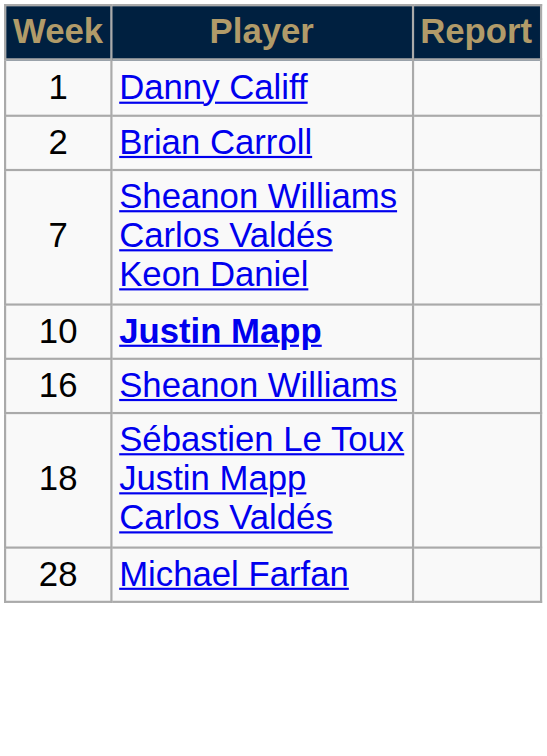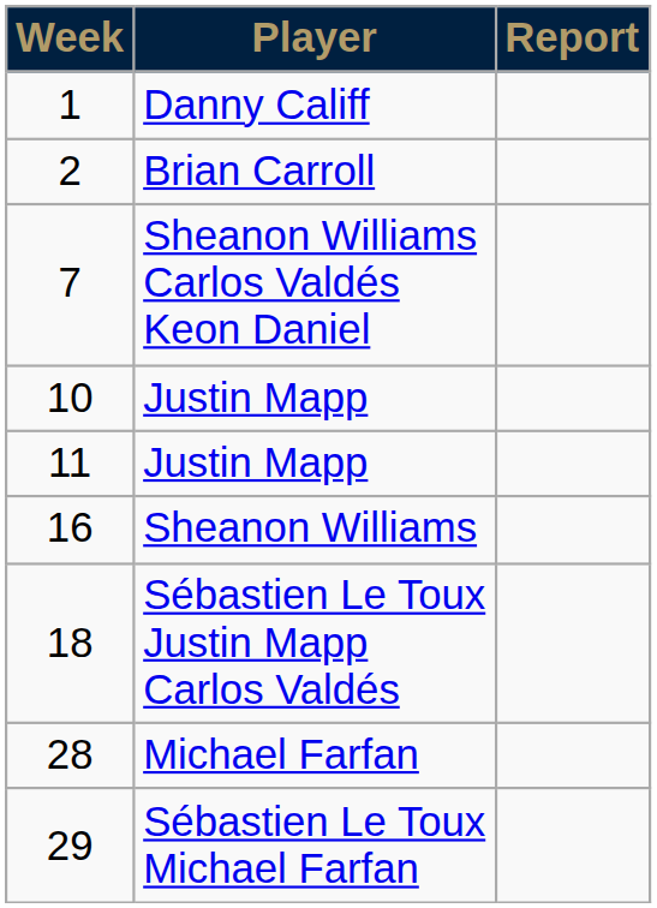10 | Player: bold -> normal
+ row: 11 | Justin Mapp
+ row: 29 | Sébastien Le Toux Michael Farfan
